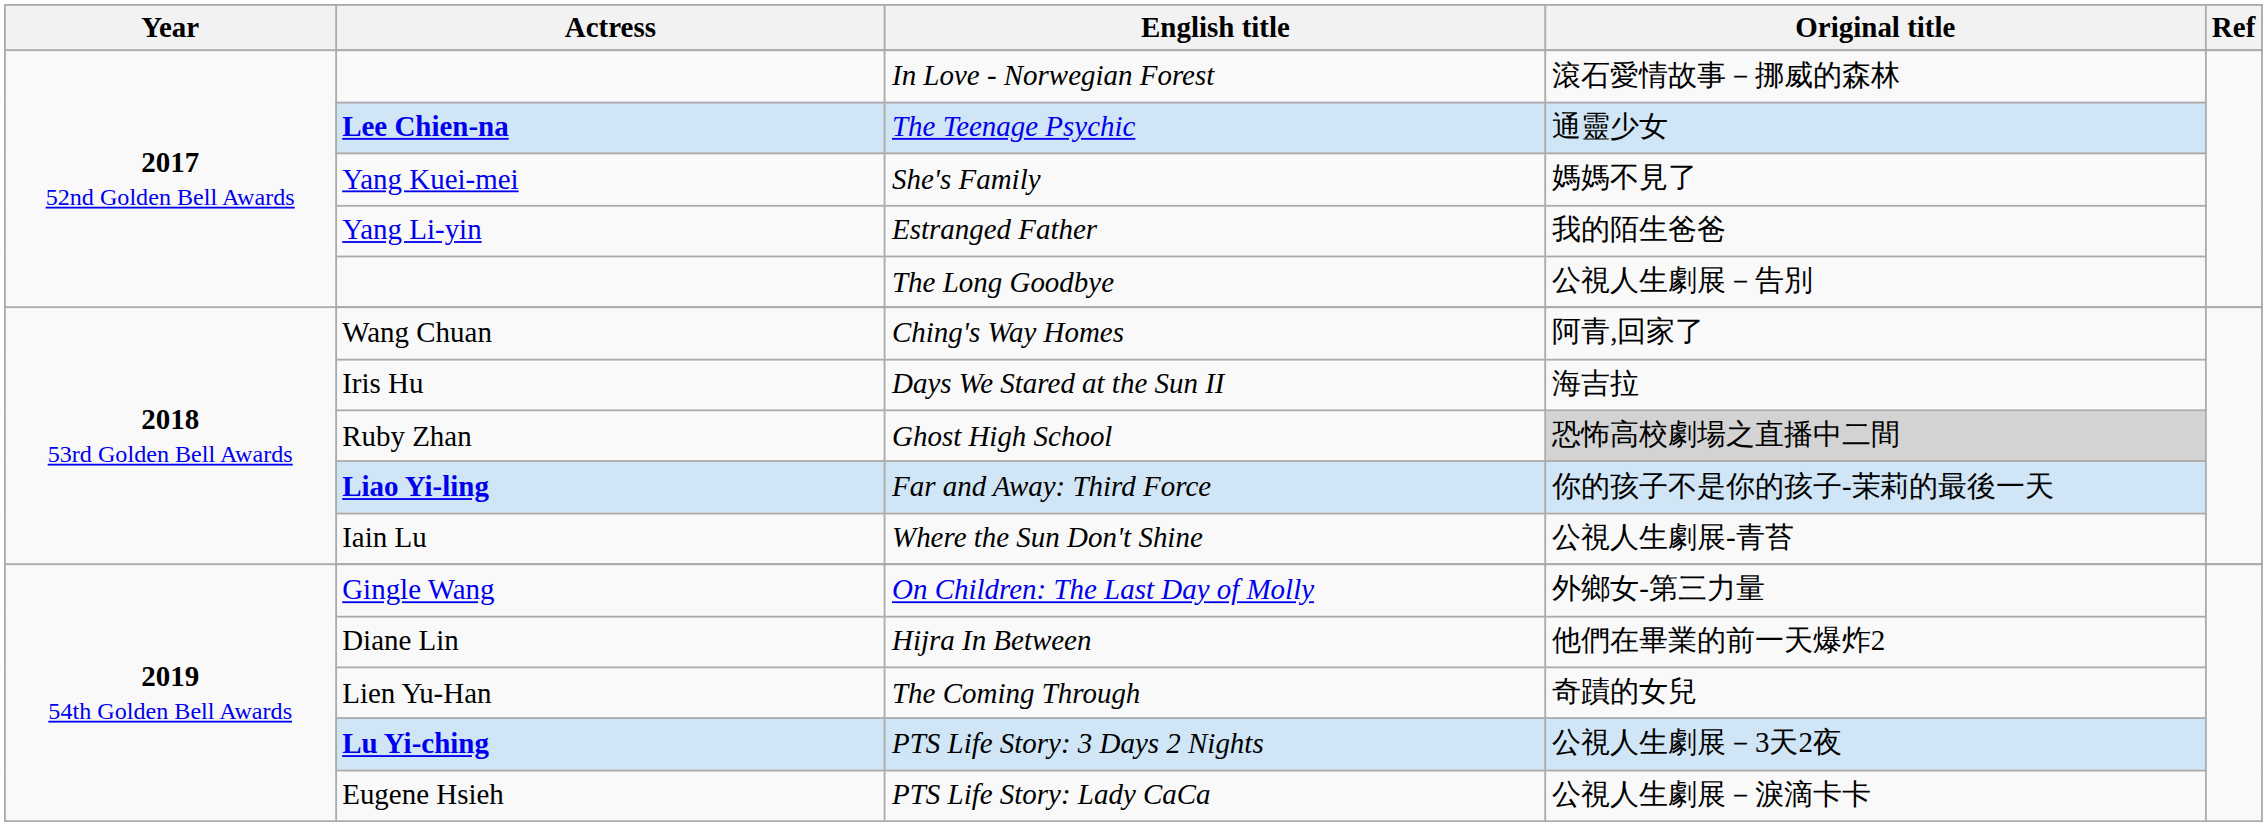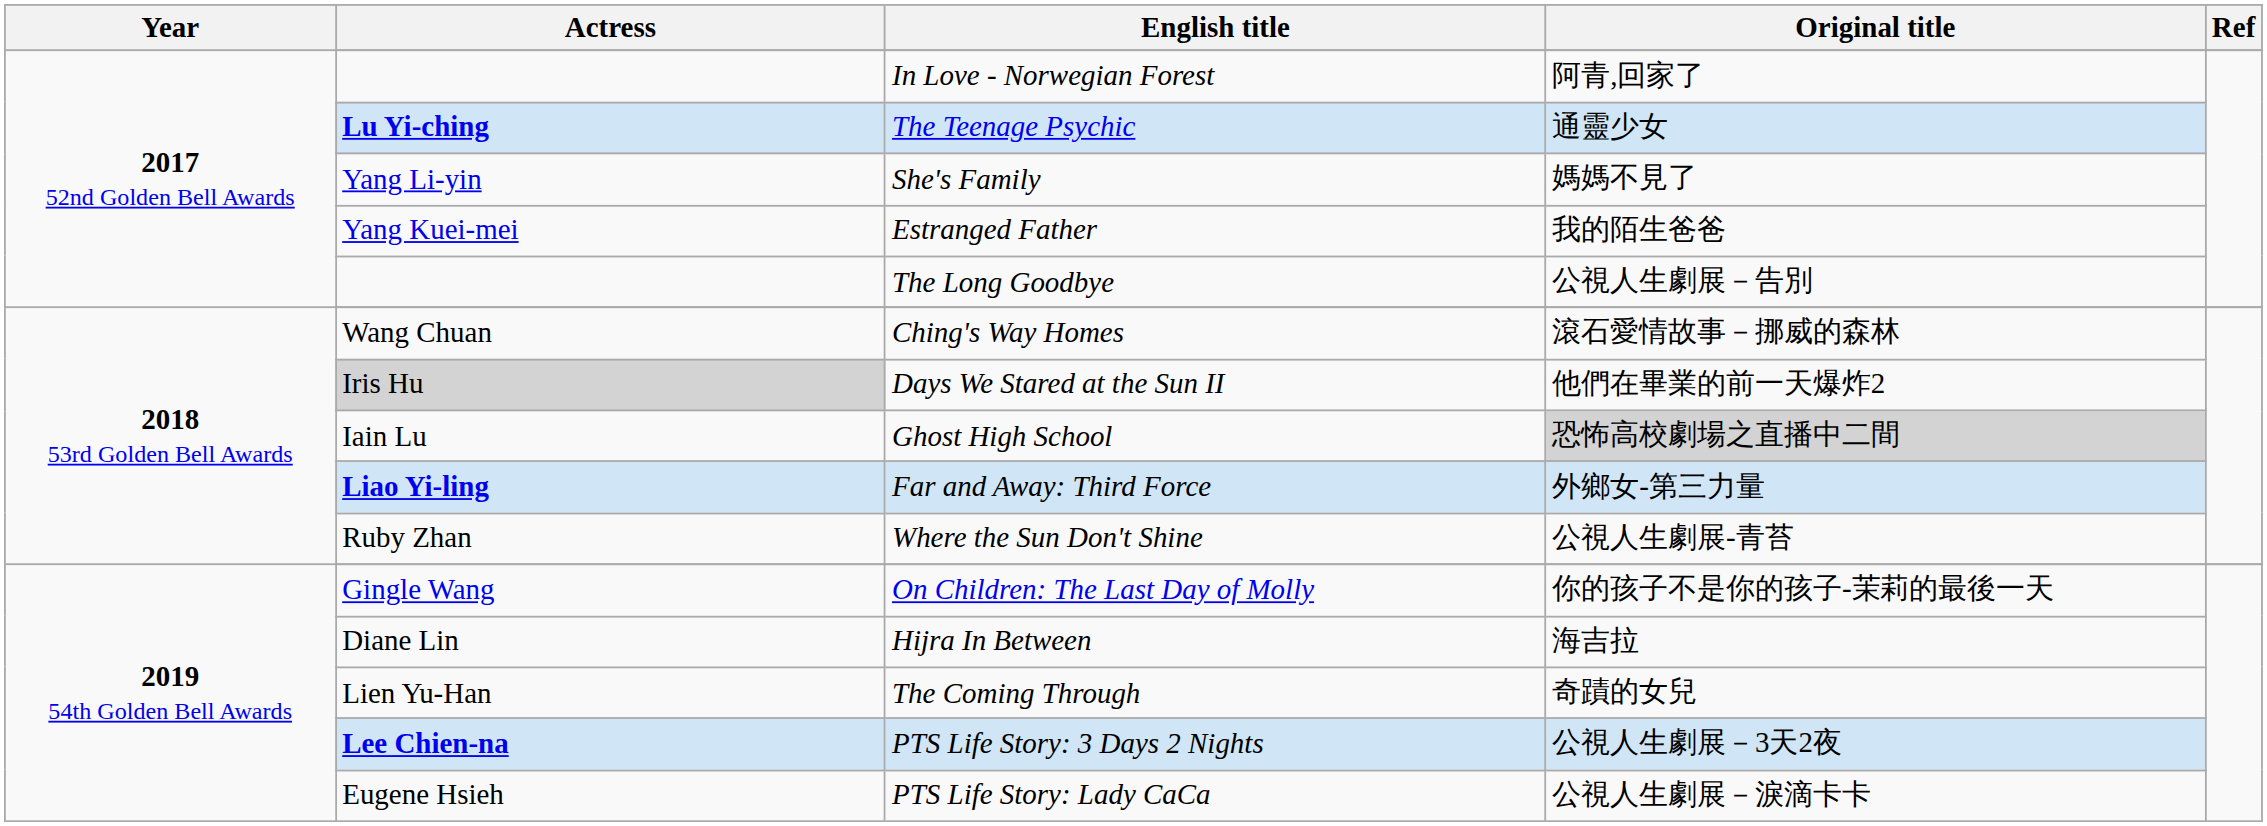In Love - Norwegian Forest | Original title: 滾石愛情故事－挪威的森林 -> 阿青,回家了
The Teenage Psychic | Actress: Lee Chien-na -> Lu Yi-ching
She's Family | Actress: Yang Kuei-mei -> Yang Li-yin
Estranged Father | Actress: Yang Li-yin -> Yang Kuei-mei
Ching's Way Homes | Original title: 阿青,回家了 -> 滾石愛情故事－挪威的森林
Days We Stared at the Sun II | Actress: no background -> lightgrey background
Days We Stared at the Sun II | Original title: 海吉拉 -> 他們在畢業的前一天爆炸2
Ghost High School | Actress: Ruby Zhan -> Iain Lu
Far and Away: Third Force | Original title: 你的孩子不是你的孩子-茉莉的最後一天 -> 外鄉女-第三力量
Where the Sun Don't Shine | Actress: Iain Lu -> Ruby Zhan
On Children: The Last Day of Molly | Original title: 外鄉女-第三力量 -> 你的孩子不是你的孩子-茉莉的最後一天
Hijra In Between | Original title: 他們在畢業的前一天爆炸2 -> 海吉拉
PTS Life Story: 3 Days 2 Nights | Actress: Lu Yi-ching -> Lee Chien-na
